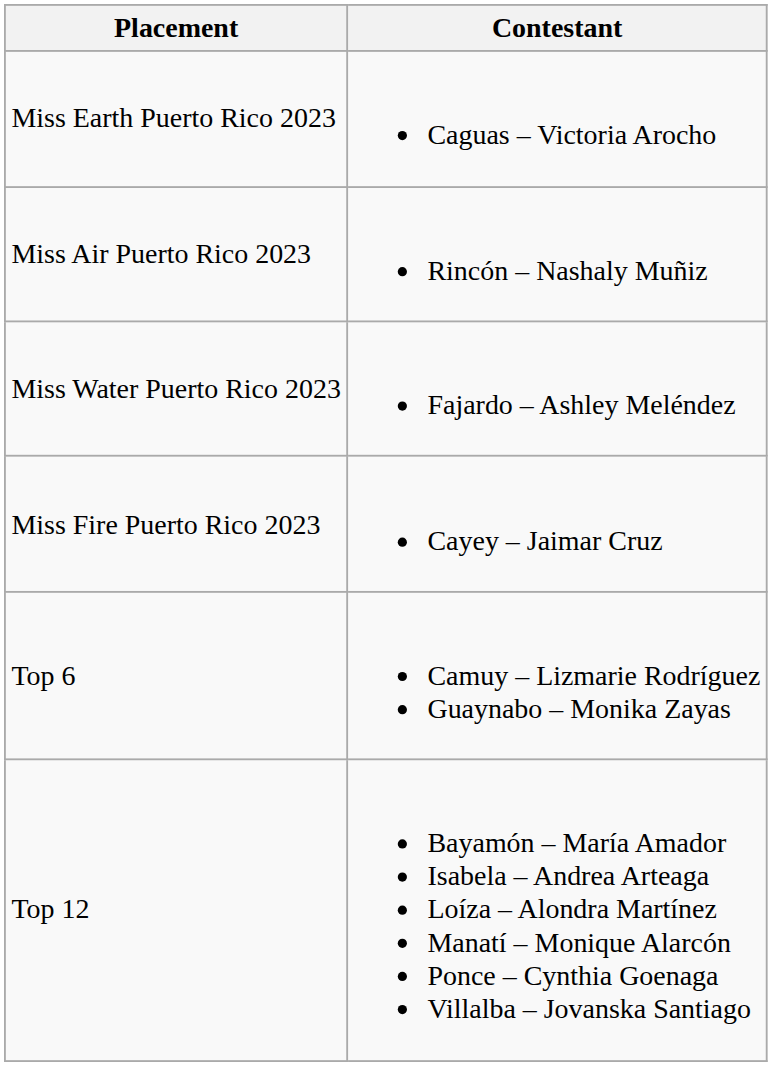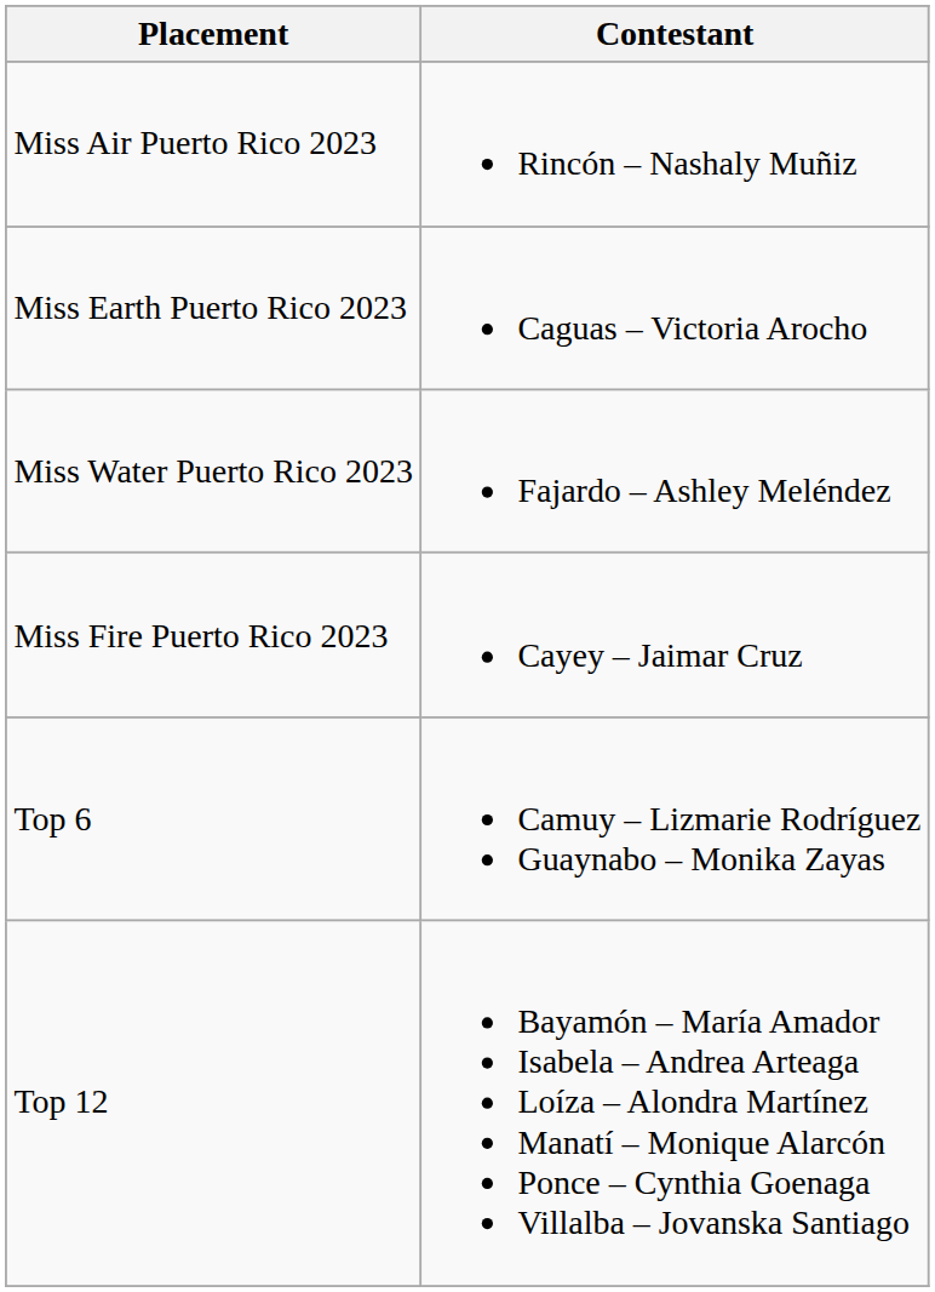rows swapped: Miss Earth Puerto Rico 2023 <-> Miss Air Puerto Rico 2023
